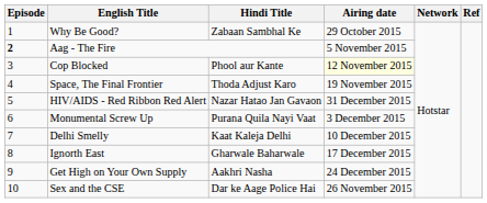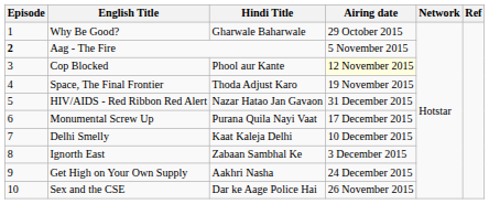Why Be Good? | Hindi Title: Zabaan Sambhal Ke -> Gharwale Baharwale
Monumental Screw Up | Airing date: 3 December 2015 -> 17 December 2015
Ignorth East | Hindi Title: Gharwale Baharwale -> Zabaan Sambhal Ke
Ignorth East | Airing date: 17 December 2015 -> 3 December 2015
